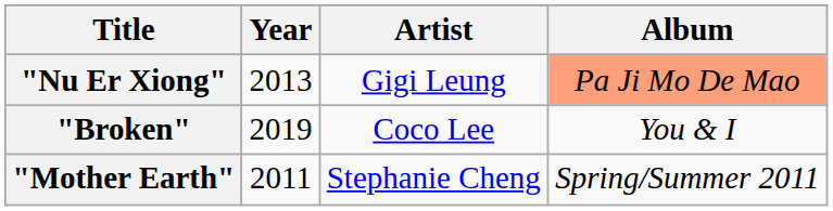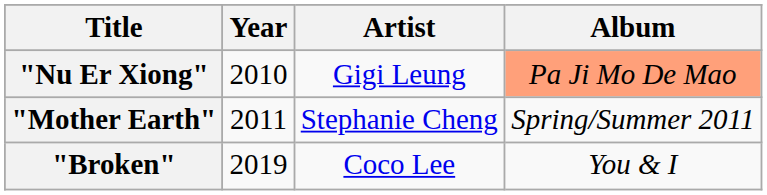"Nu Er Xiong" | Year: 2013 -> 2010
rows swapped: "Mother Earth" <-> "Broken"
